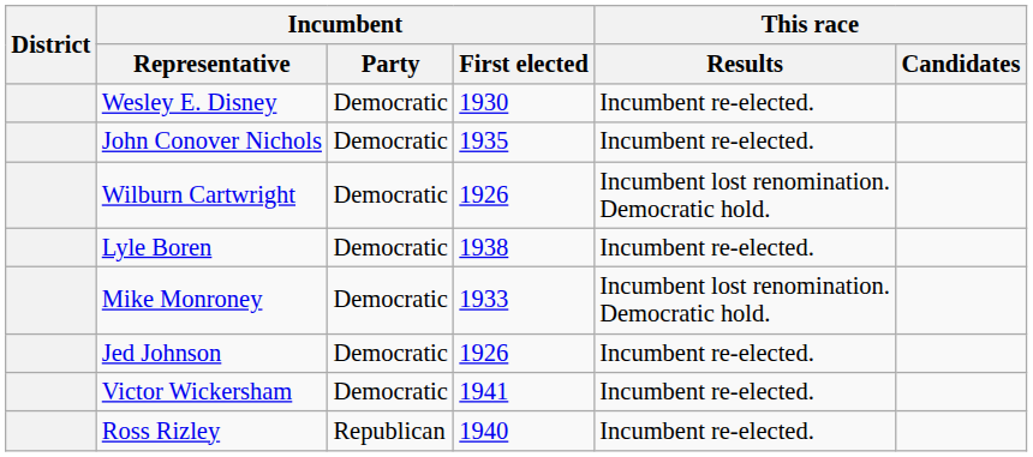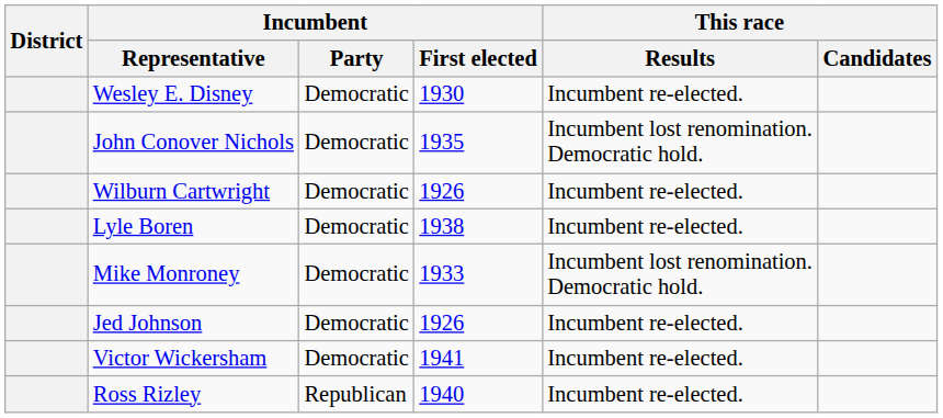John Conover Nichols | This race / Results: Incumbent re-elected. -> Incumbent lost renomination. Democratic hold.
Wilburn Cartwright | This race / Results: Incumbent lost renomination. Democratic hold. -> Incumbent re-elected.
